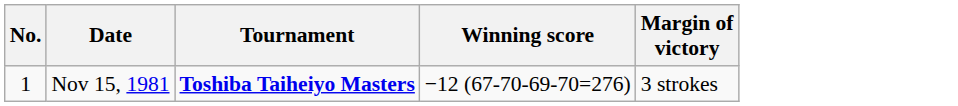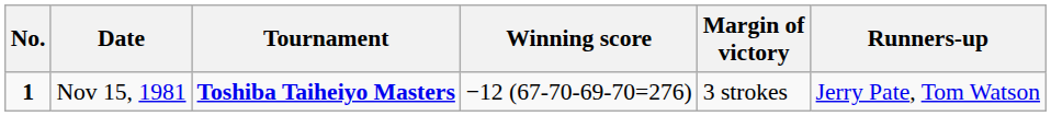+ column: Runners-up | Jerry Pate, Tom Watson
Nov 15, 1981 | No.: normal -> bold
